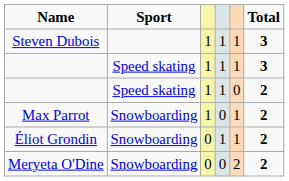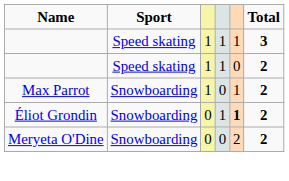- row: Steven Dubois | 1 | 1 | 1 | 3
Éliot Grondin | column 5: normal -> bold
